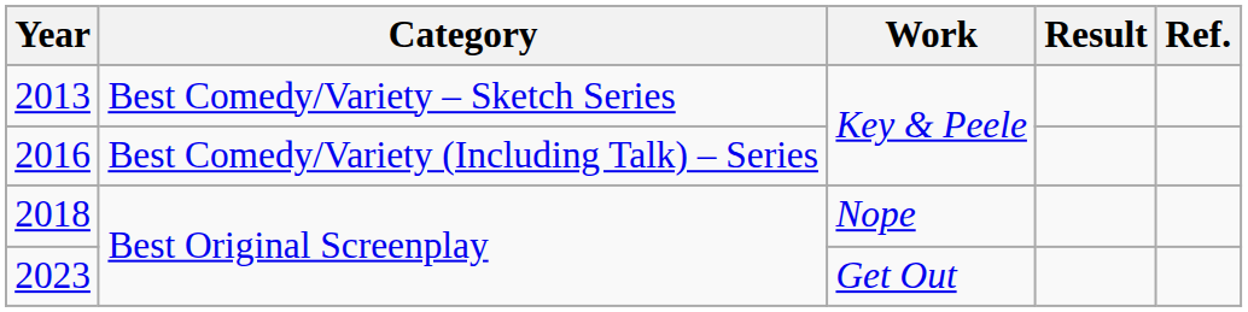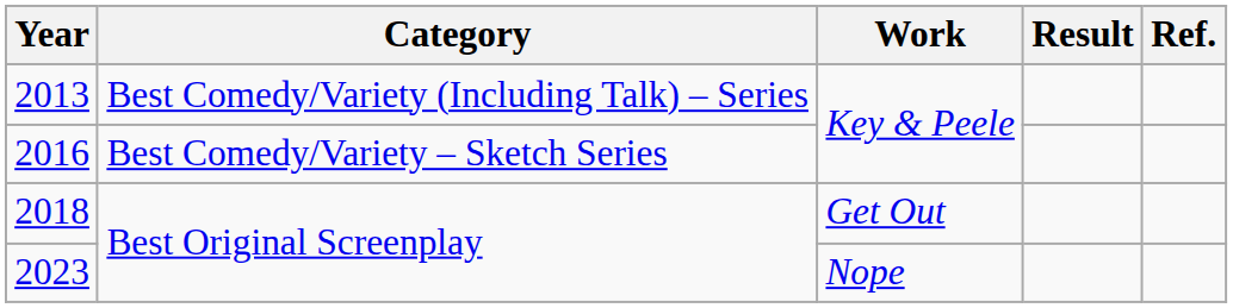2013 | Category: Best Comedy/Variety – Sketch Series -> Best Comedy/Variety (Including Talk) – Series
2016 | Category: Best Comedy/Variety (Including Talk) – Series -> Best Comedy/Variety – Sketch Series
2018 | Work: Nope -> Get Out
2023 | Work: Get Out -> Nope
